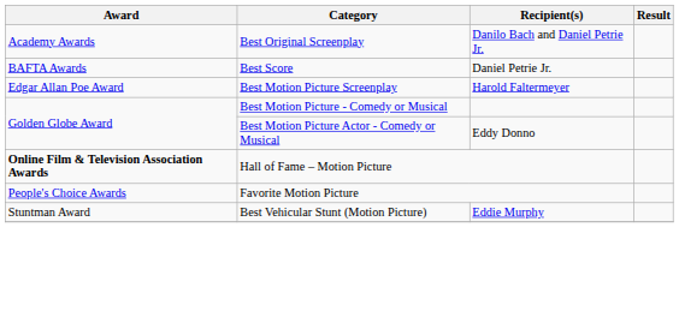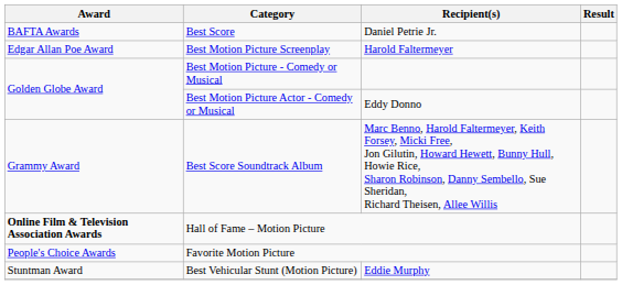- row: Academy Awards | Best Original Screenplay | Danilo Bach and Daniel Petrie Jr.
+ row: Grammy Award | Best Score Soundtrack Album | Marc Benno, Harold Faltermeyer, Keith Forsey, Micki Free, Jon Gilutin, Howard Hewett, Bunny Hull, Howie Rice, Sharon Robinson, Danny Sembello, Sue Sheridan, Richard Theisen, Allee Willis
